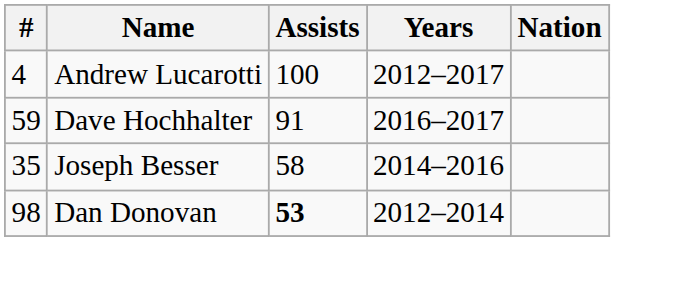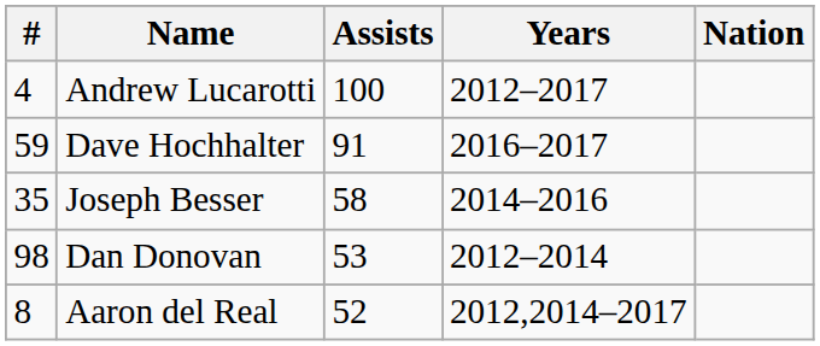Dan Donovan | Assists: bold -> normal
+ row: 8 | Aaron del Real | 52 | 2012,2014–2017
